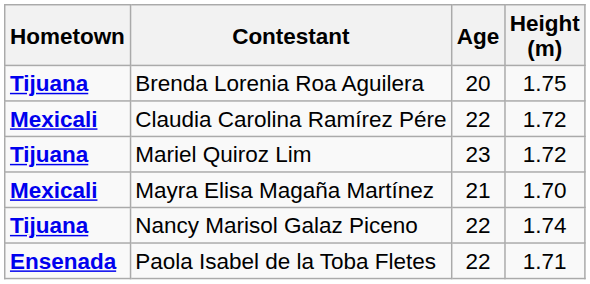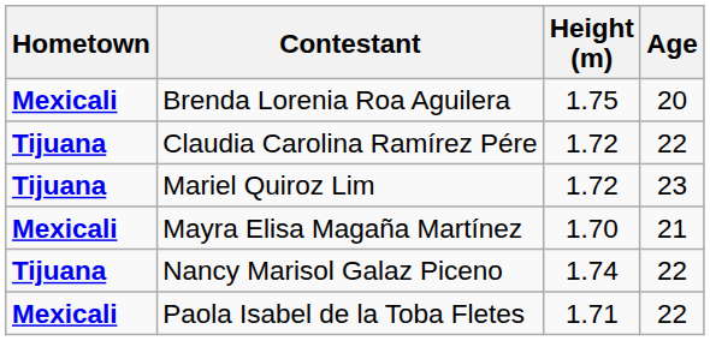columns swapped: Age <-> Height (m)
Brenda Lorenia Roa Aguilera | Hometown: Tijuana -> Mexicali
Claudia Carolina Ramírez Pére | Hometown: Mexicali -> Tijuana
Paola Isabel de la Toba Fletes | Hometown: Ensenada -> Mexicali
